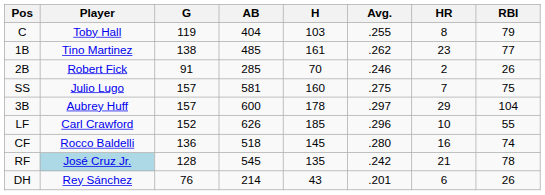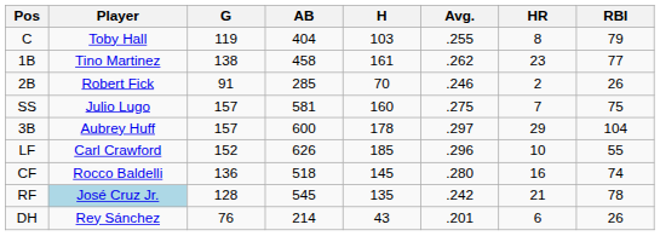1B | AB: 485 -> 458
